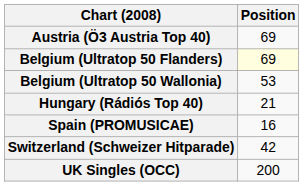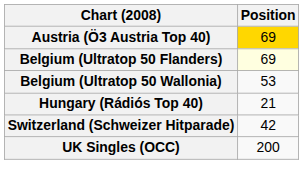Austria (Ö3 Austria Top 40) | Position: no background -> gold background
- row: Spain (PROMUSICAE) | 16
